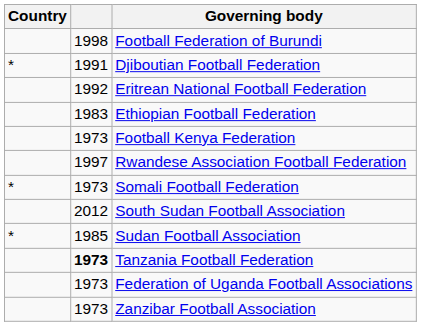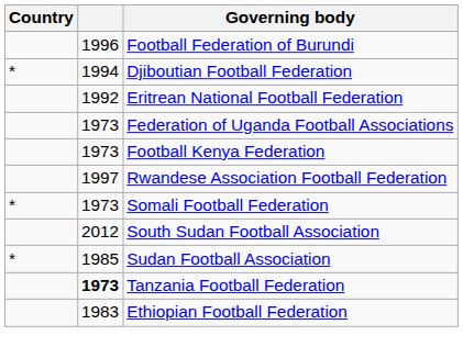Football Federation of Burundi | column 2: 1998 -> 1996
Djiboutian Football Federation | column 2: 1991 -> 1994
rows swapped: Ethiopian Football Federation <-> Federation of Uganda Football Associations
- row: 1973 | Zanzibar Football Association
